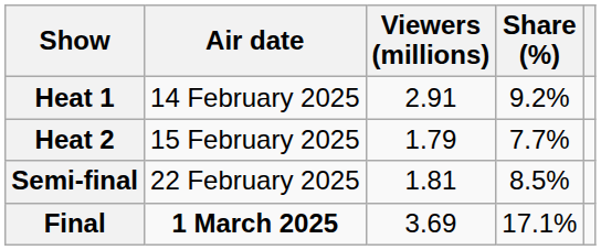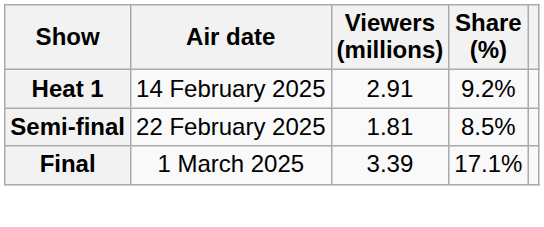- row: Heat 2 | 15 February 2025 | 1.79 | 7.7%
Final | Air date: bold -> normal
Final | Viewers (millions): 3.69 -> 3.39
